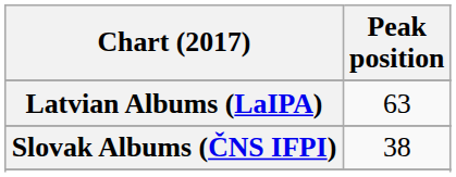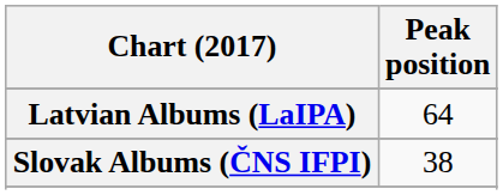Latvian Albums (LaIPA) | Peak position: 63 -> 64
